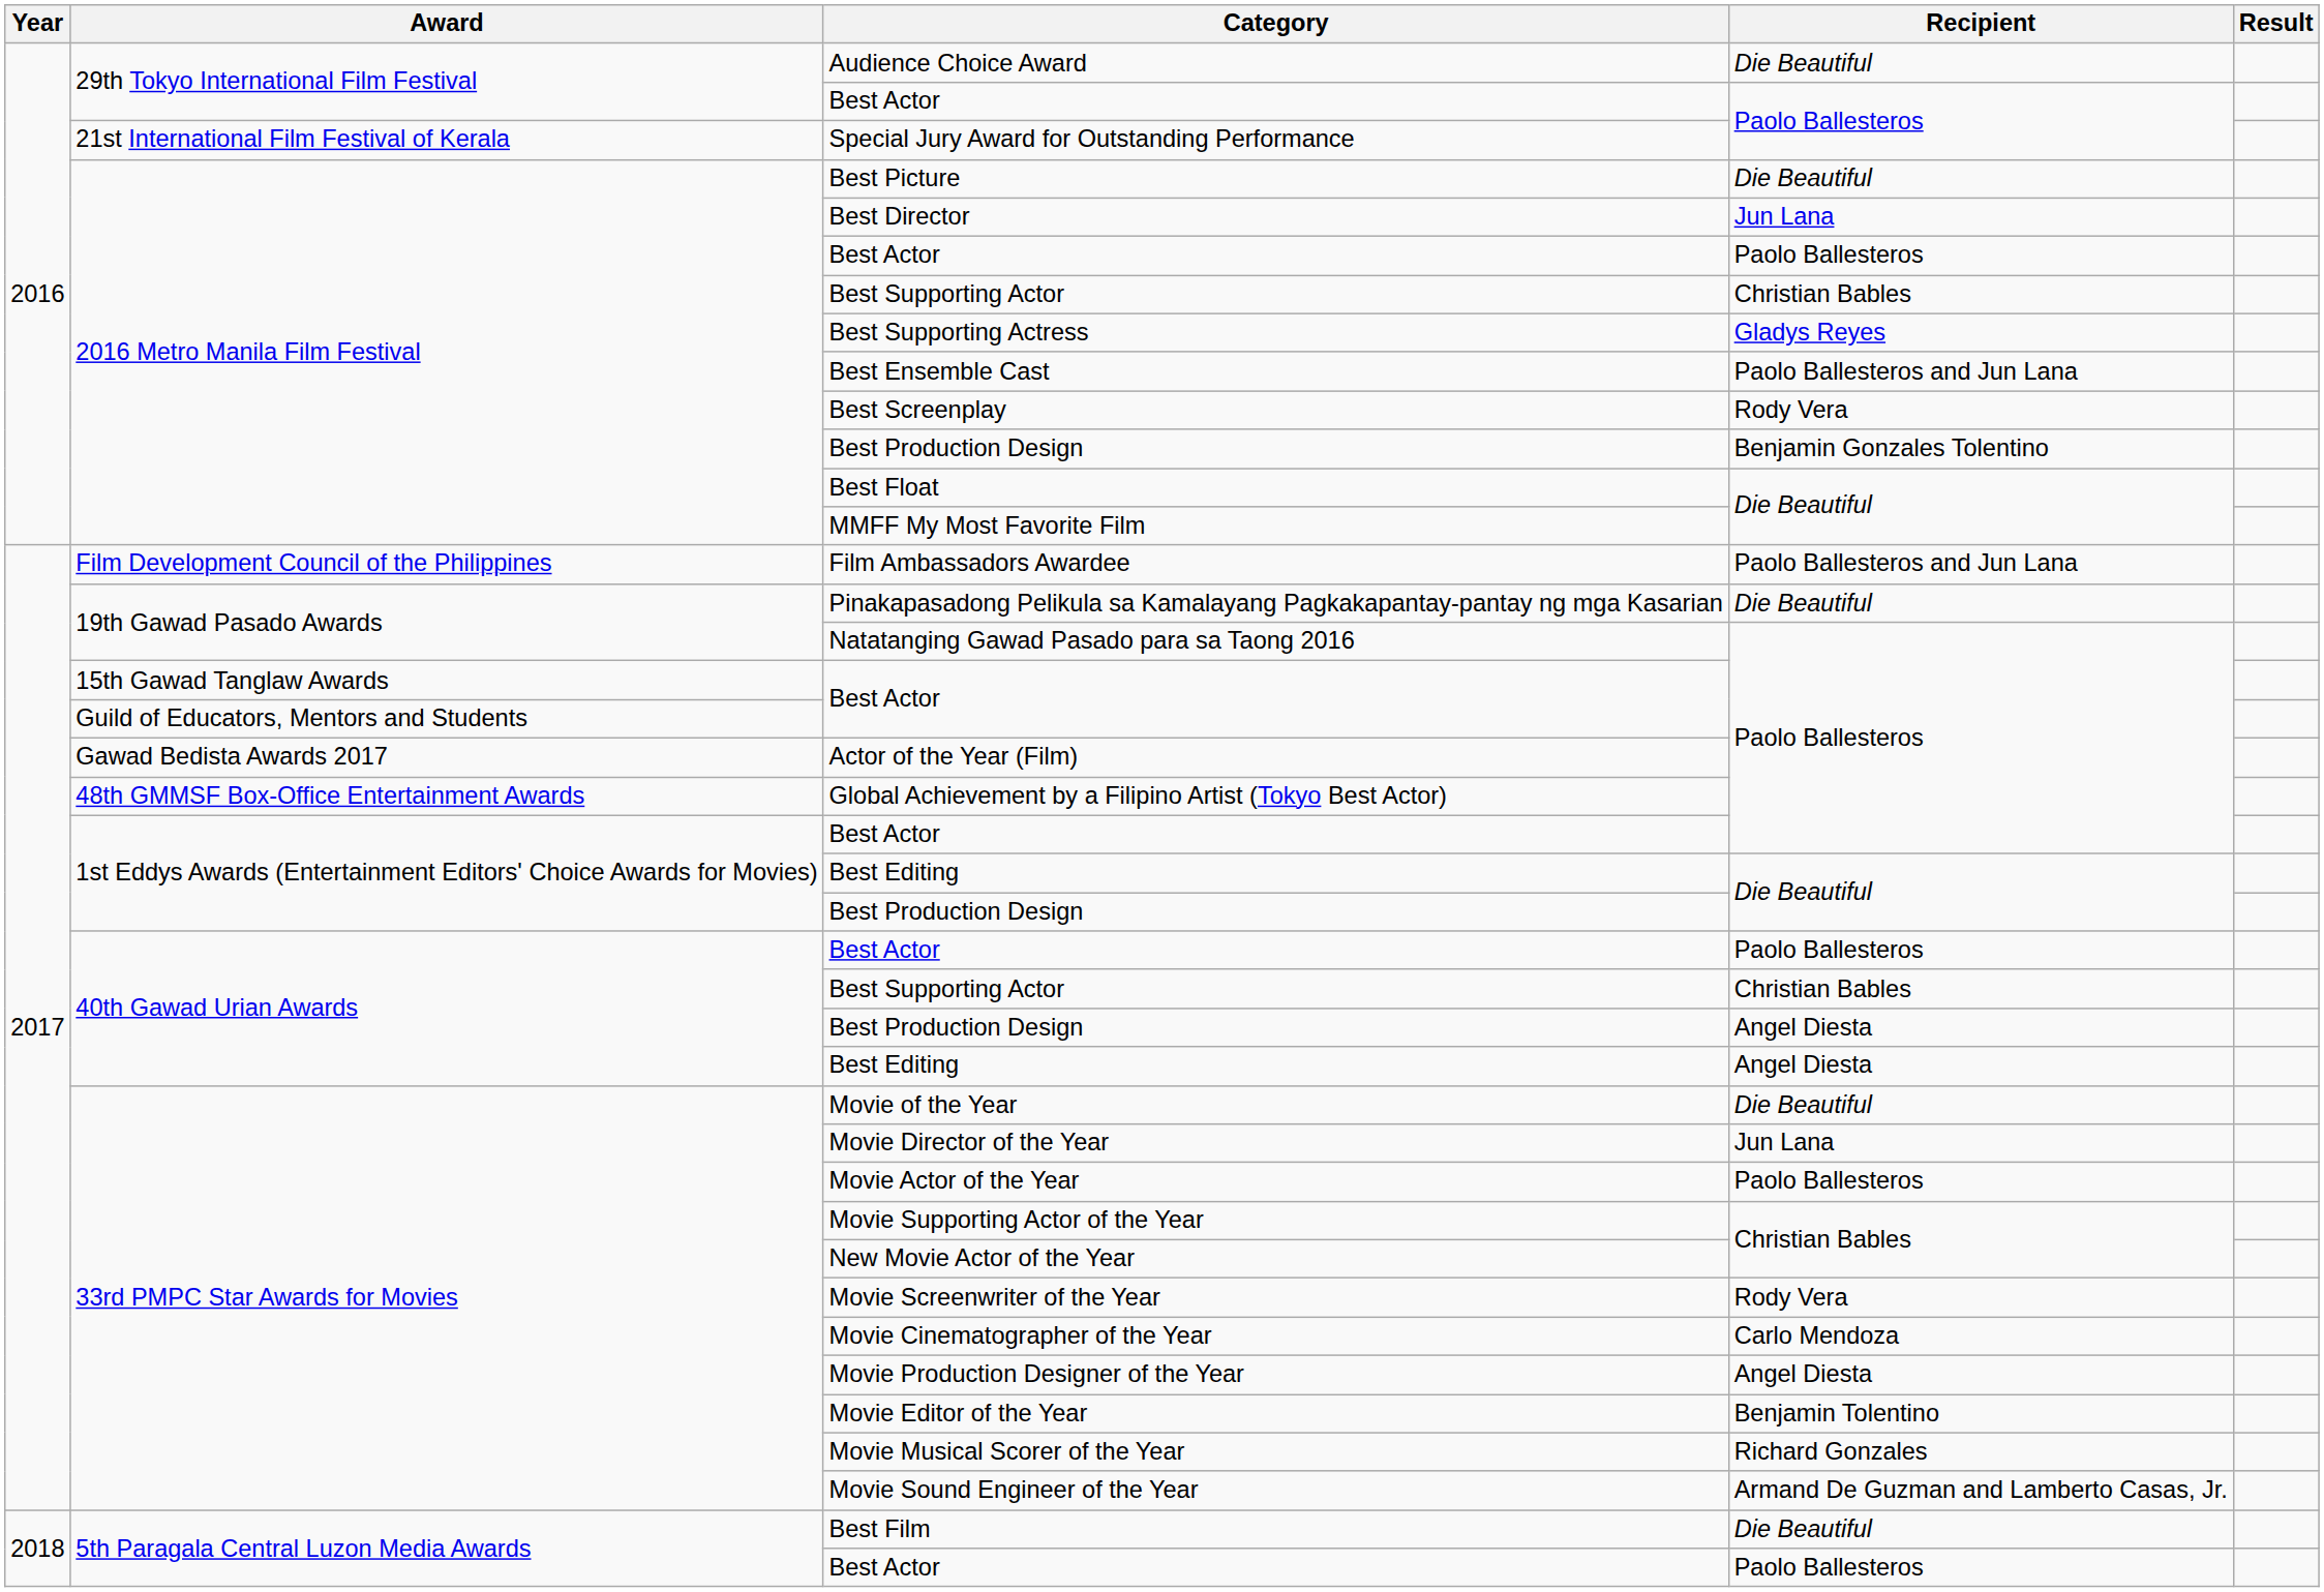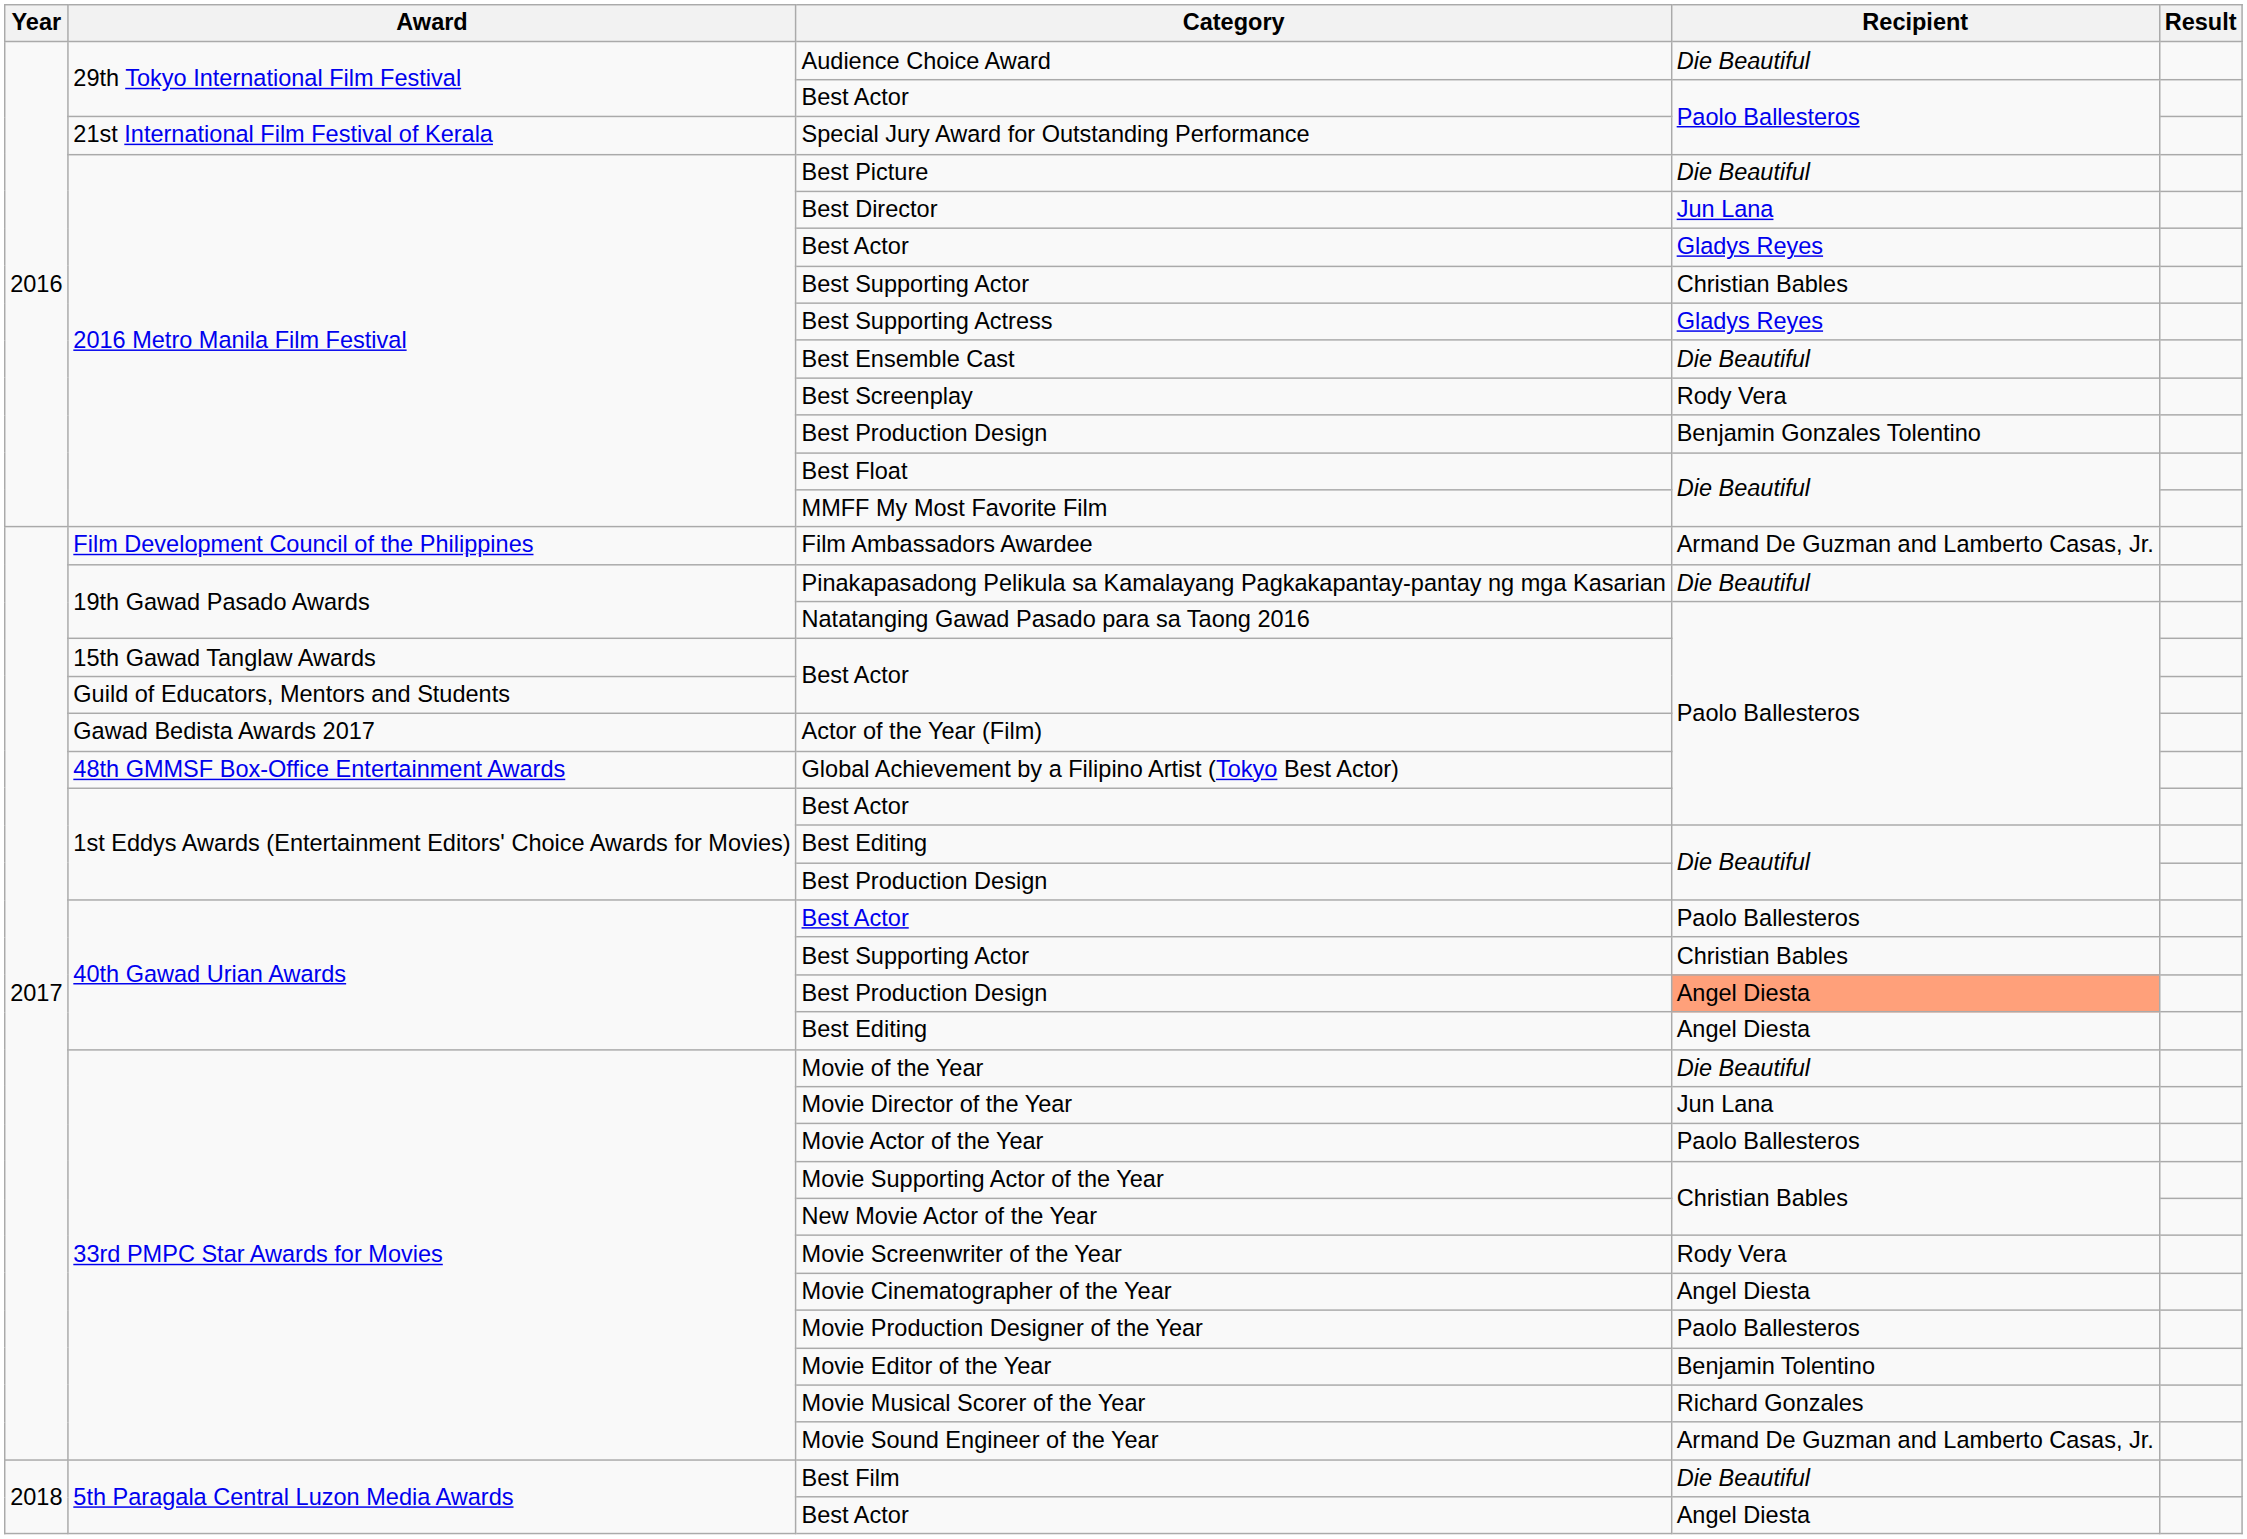2016 Metro Manila Film Festival / Best Actor | Recipient: Paolo Ballesteros -> Gladys Reyes
Best Ensemble Cast | Recipient: Paolo Ballesteros and Jun Lana -> Die Beautiful
Film Ambassadors Awardee | Recipient: Paolo Ballesteros and Jun Lana -> Armand De Guzman and Lamberto Casas, Jr.
40th Gawad Urian Awards / Best Production Design | Recipient: no background -> lightsalmon background
Movie Cinematographer of the Year | Recipient: Carlo Mendoza -> Angel Diesta
Movie Production Designer of the Year | Recipient: Angel Diesta -> Paolo Ballesteros
5th Paragala Central Luzon Media Awards / Best Actor | Recipient: Paolo Ballesteros -> Angel Diesta
